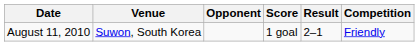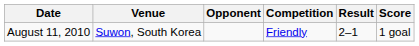columns swapped: Score <-> Competition
